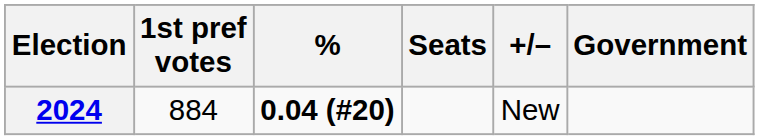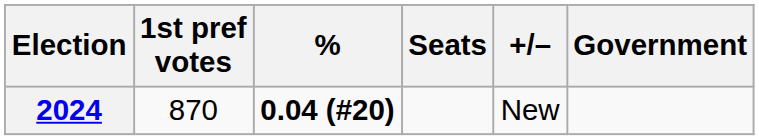2024 | 1st pref votes: 884 -> 870
